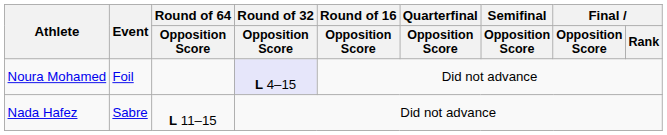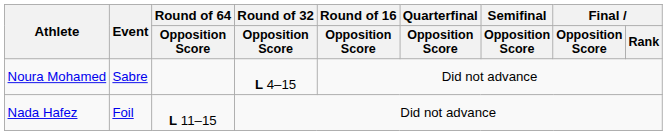Noura Mohamed | Event: Foil -> Sabre
Noura Mohamed | Round of 32 / Opposition Score: lavender background -> no background
Nada Hafez | Event: Sabre -> Foil
